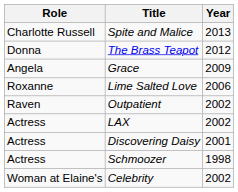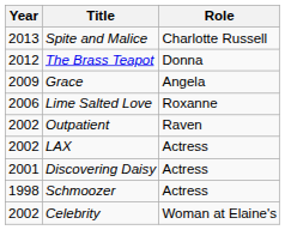columns swapped: Year <-> Role
